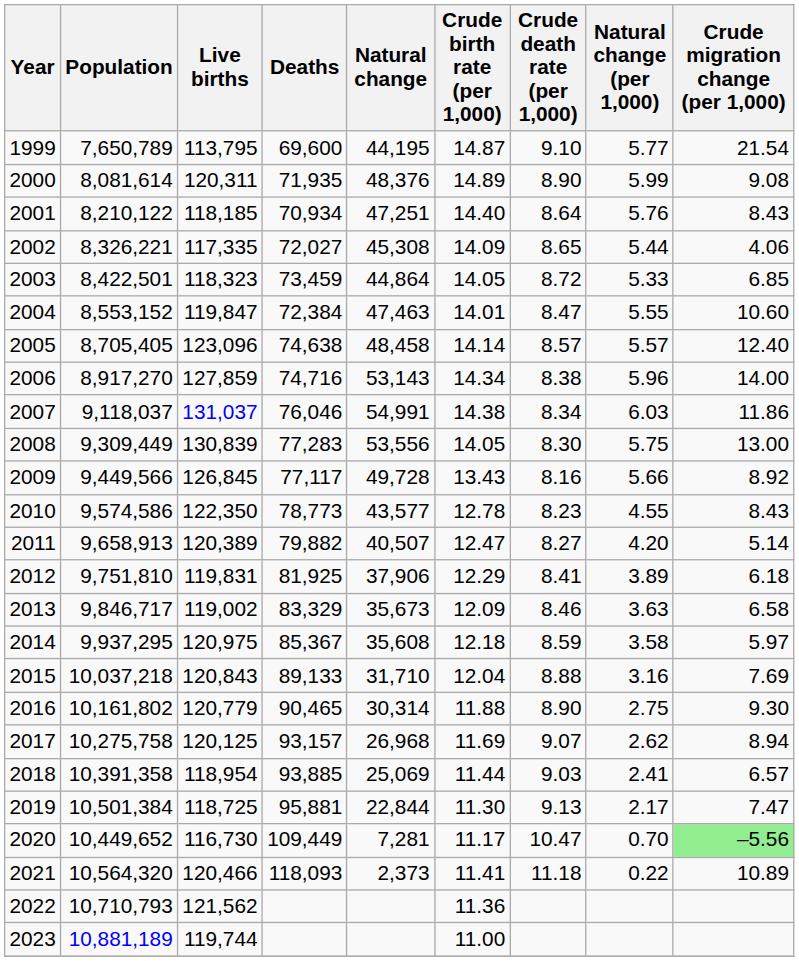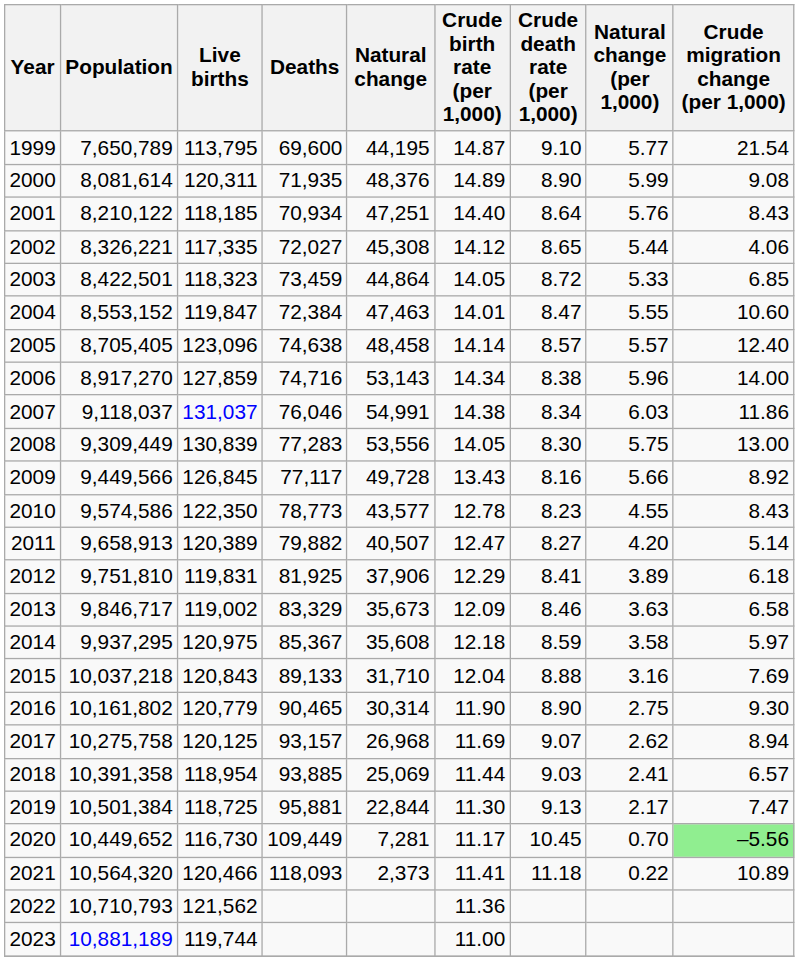2002 | Crude birth rate (per 1,000): 14.09 -> 14.12
2016 | Crude birth rate (per 1,000): 11.88 -> 11.90
2020 | Crude death rate (per 1,000): 10.47 -> 10.45
